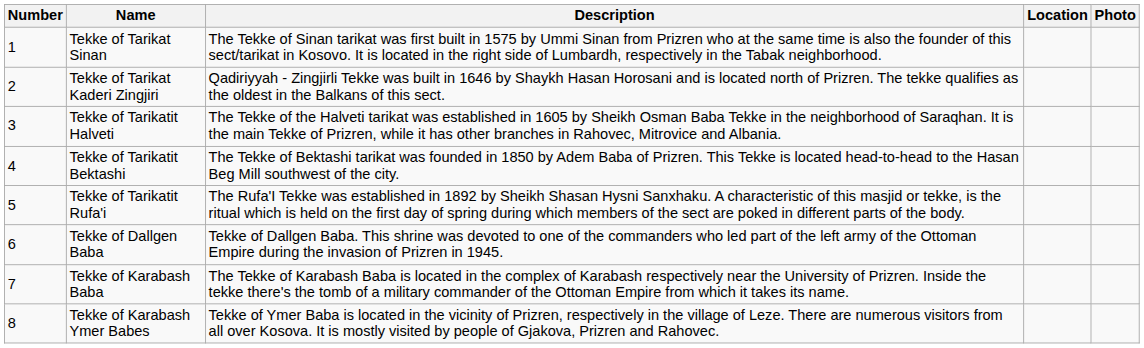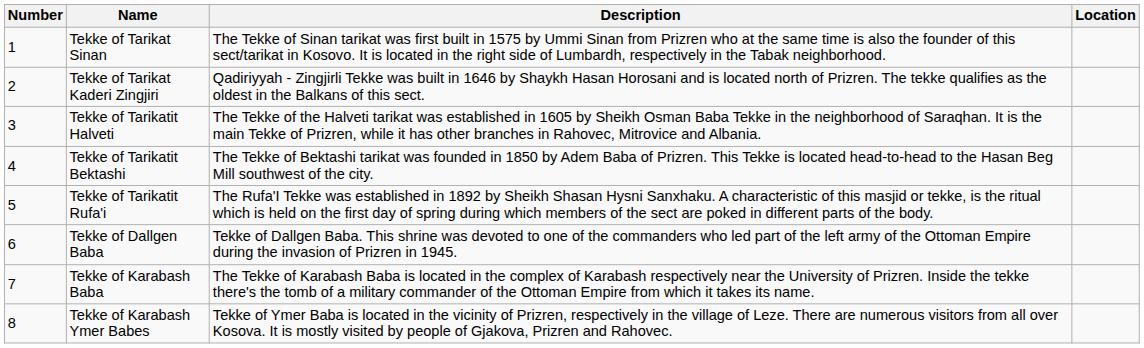- column: Photo
